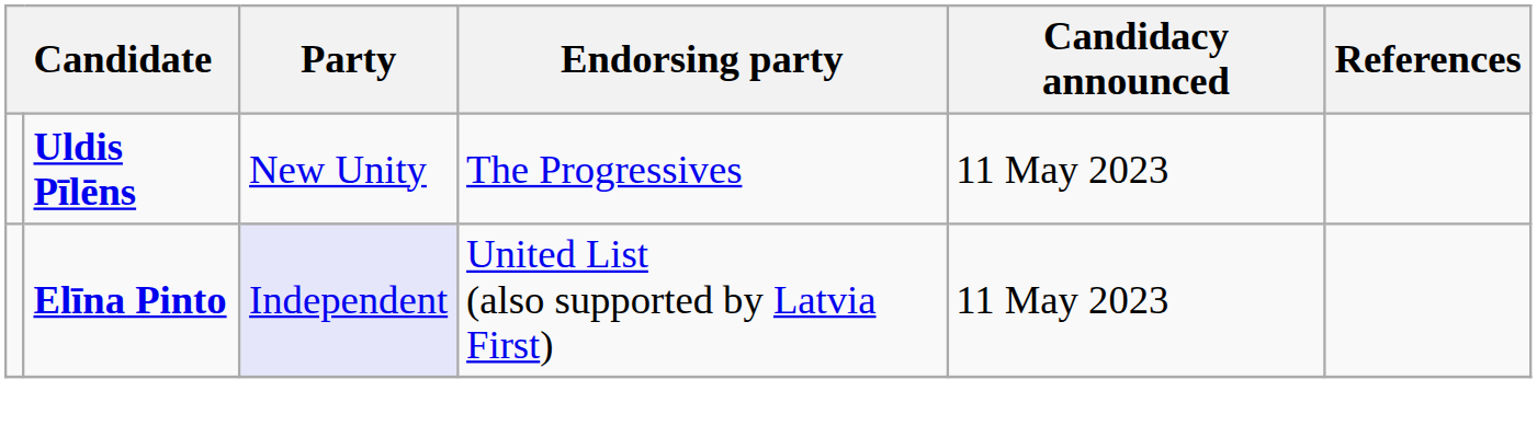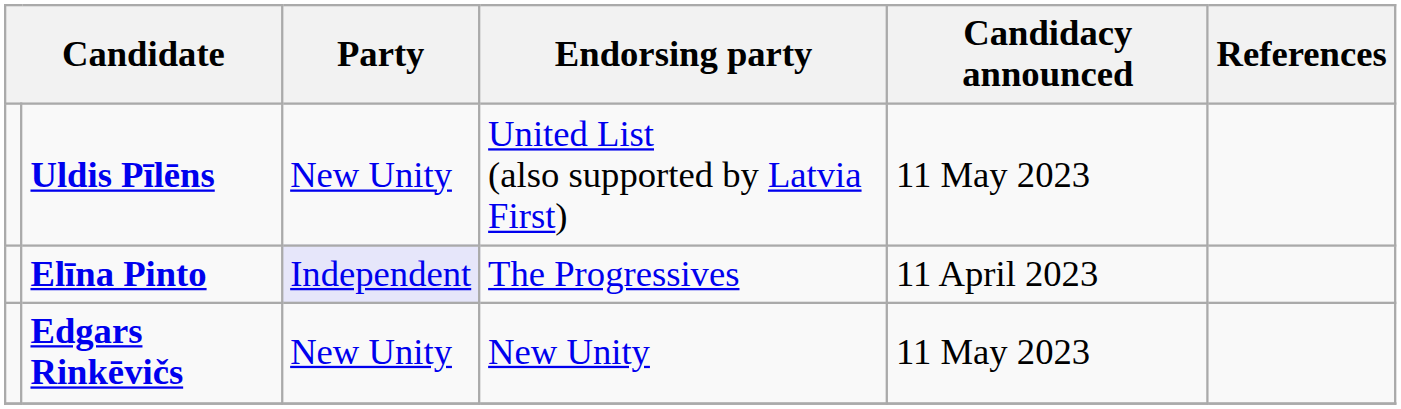Uldis Pīlēns | Endorsing party: The Progressives -> United List (also supported by Latvia First)
Elīna Pinto | Endorsing party: United List (also supported by Latvia First) -> The Progressives
Elīna Pinto | Candidacy announced: 11 May 2023 -> 11 April 2023
+ row: Edgars Rinkēvičs | New Unity | New Unity | 11 May 2023
